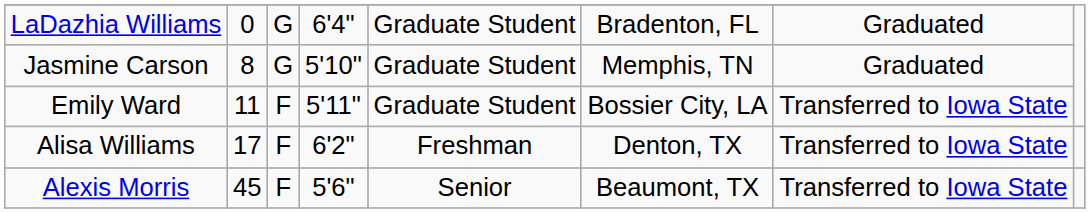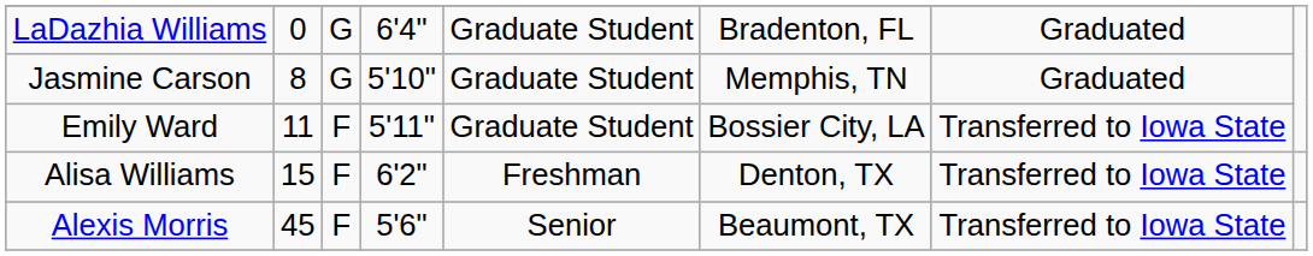Alisa Williams | column 2: 17 -> 15
